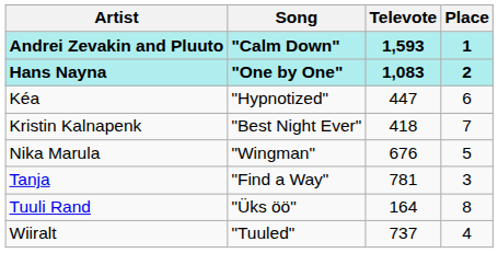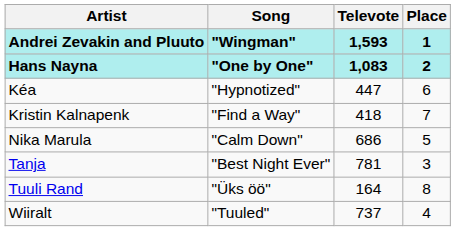Andrei Zevakin and Pluuto | Song: "Calm Down" -> "Wingman"
Kristin Kalnapenk | Song: "Best Night Ever" -> "Find a Way"
Nika Marula | Song: "Wingman" -> "Calm Down"
Nika Marula | Televote: 676 -> 686
Tanja | Song: "Find a Way" -> "Best Night Ever"
